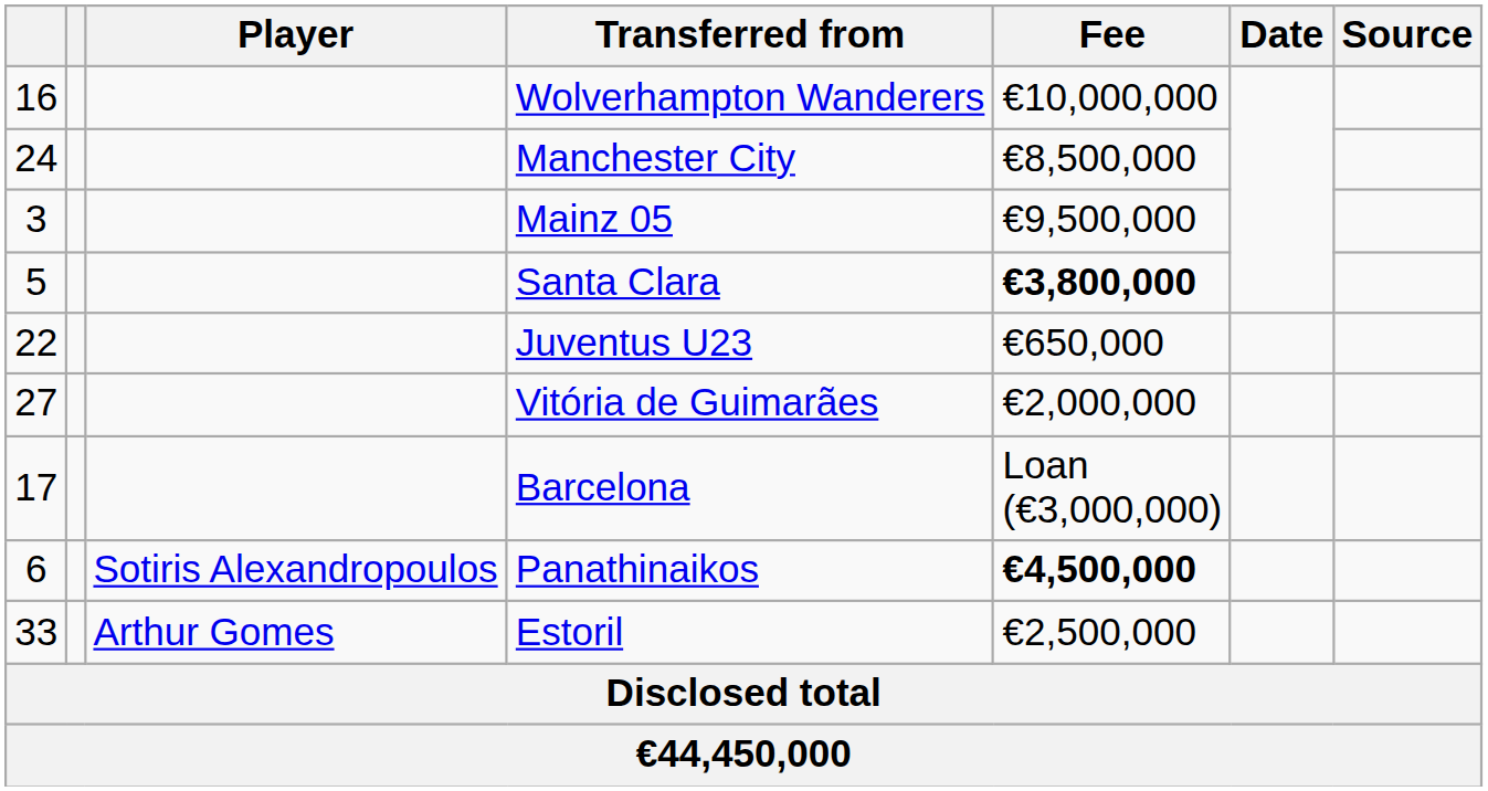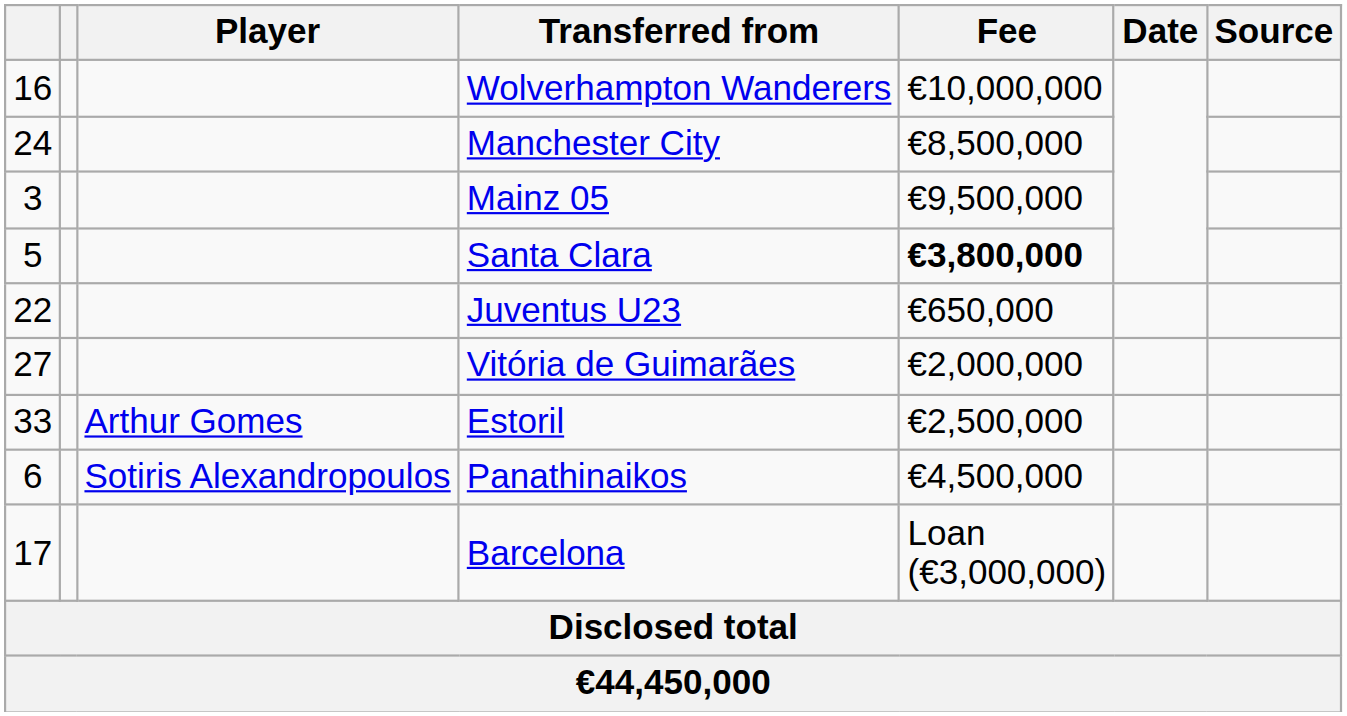rows swapped: Barcelona <-> Estoril
Panathinaikos | Fee: bold -> normal
